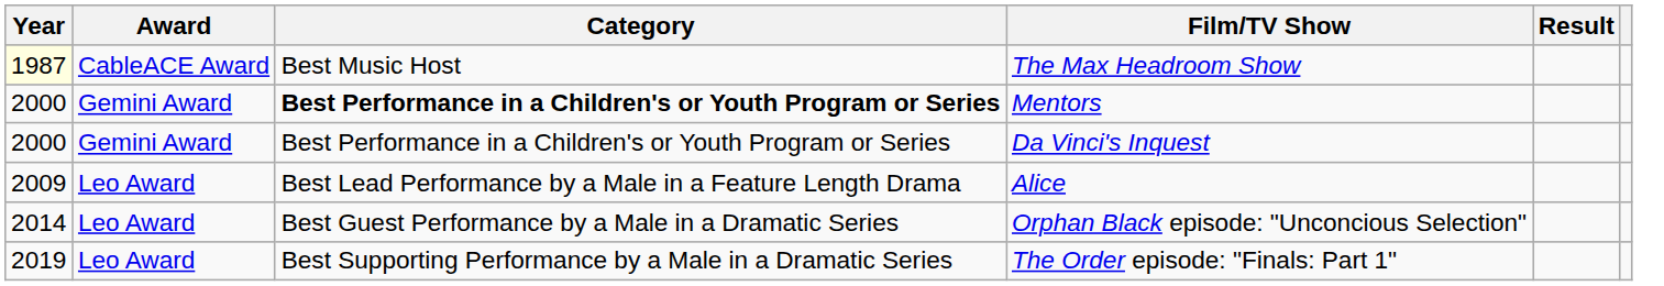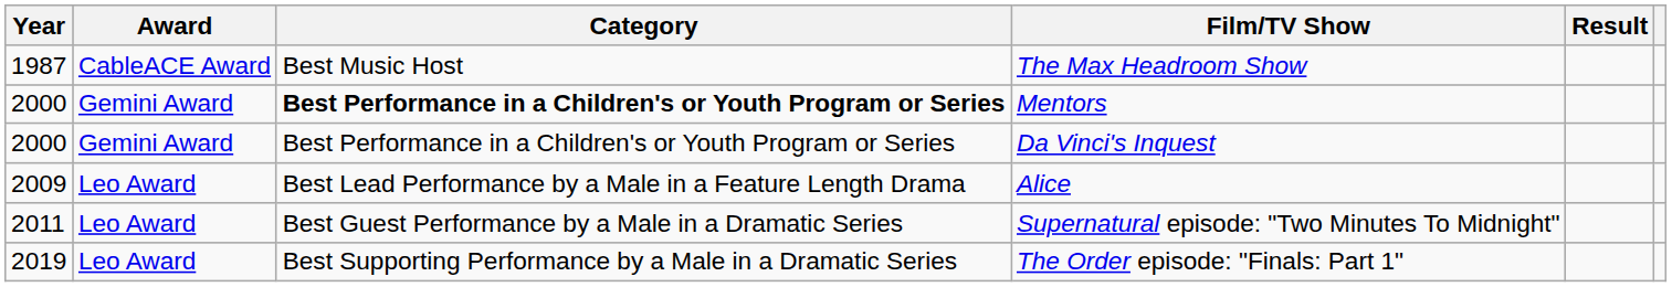The Max Headroom Show | Year: lightyellow background -> no background
+ row: 2011 | Leo Award | Best Guest Performance by a Male in a Dramatic Series | Supernatural episode: "Two Minutes To Midnight"
- row: 2014 | Leo Award | Best Guest Performance by a Male in a Dramatic Series | Orphan Black episode: "Unconcious Selection"
